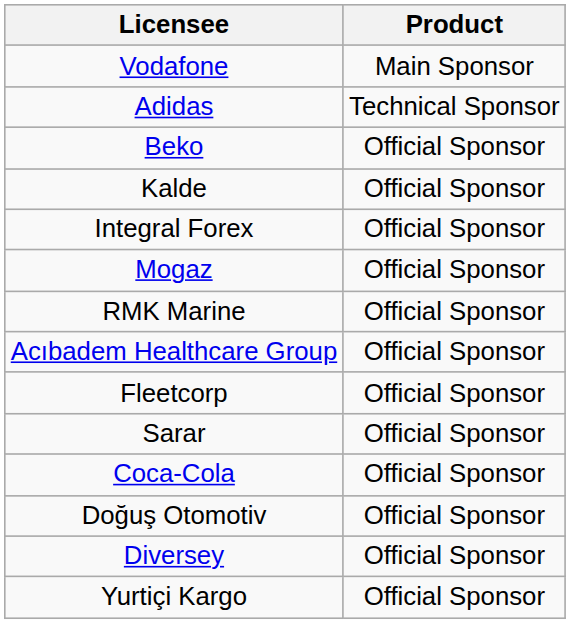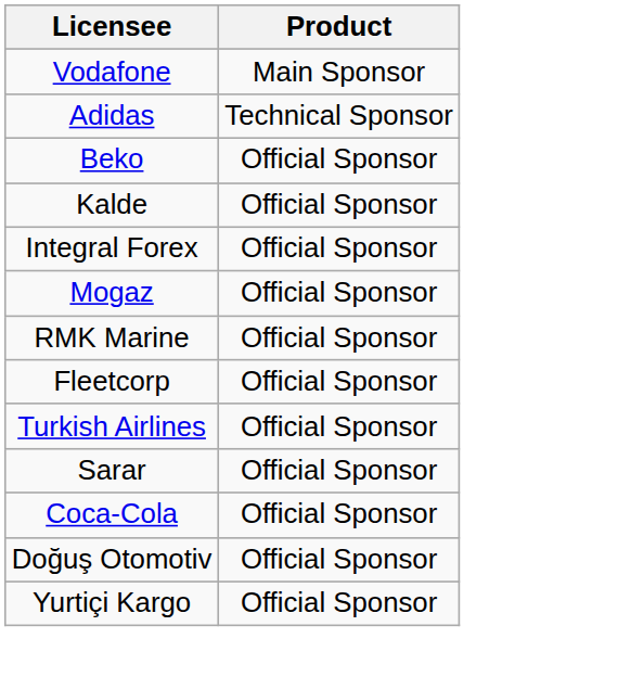- row: Acıbadem Healthcare Group | Official Sponsor
+ row: Turkish Airlines | Official Sponsor
- row: Diversey | Official Sponsor
